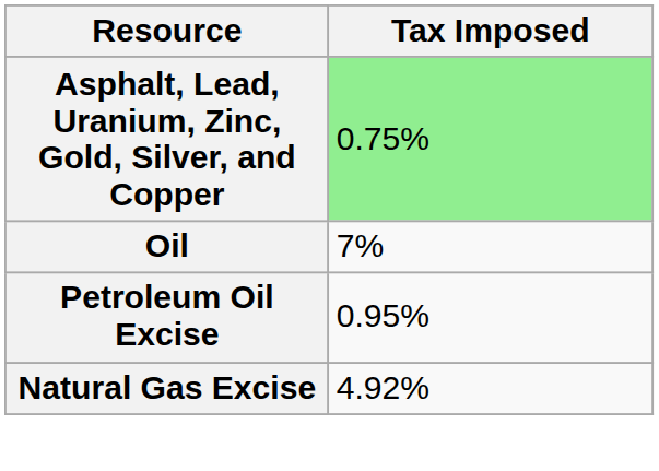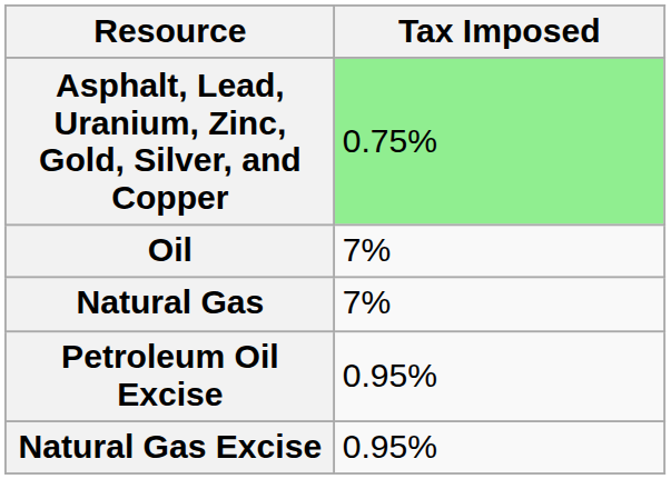+ row: Natural Gas | 7%
Natural Gas Excise | Tax Imposed: 4.92% -> 0.95%
